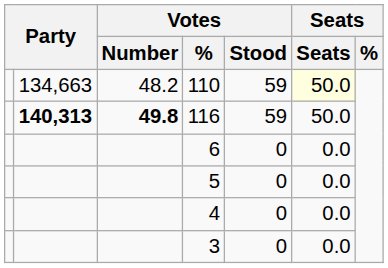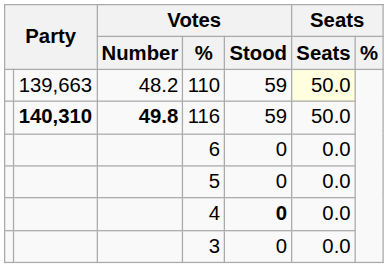110 | column 2: 134,663 -> 139,663
116 | column 2: 140,313 -> 140,310
4 | Votes / Stood: normal -> bold
